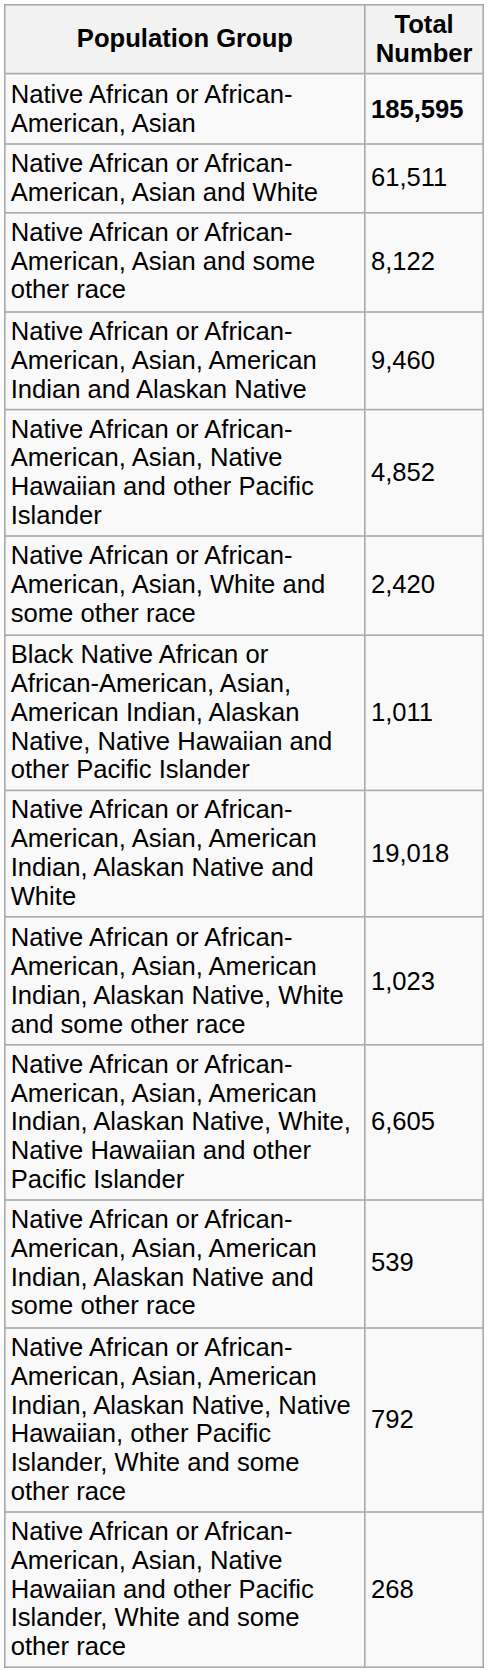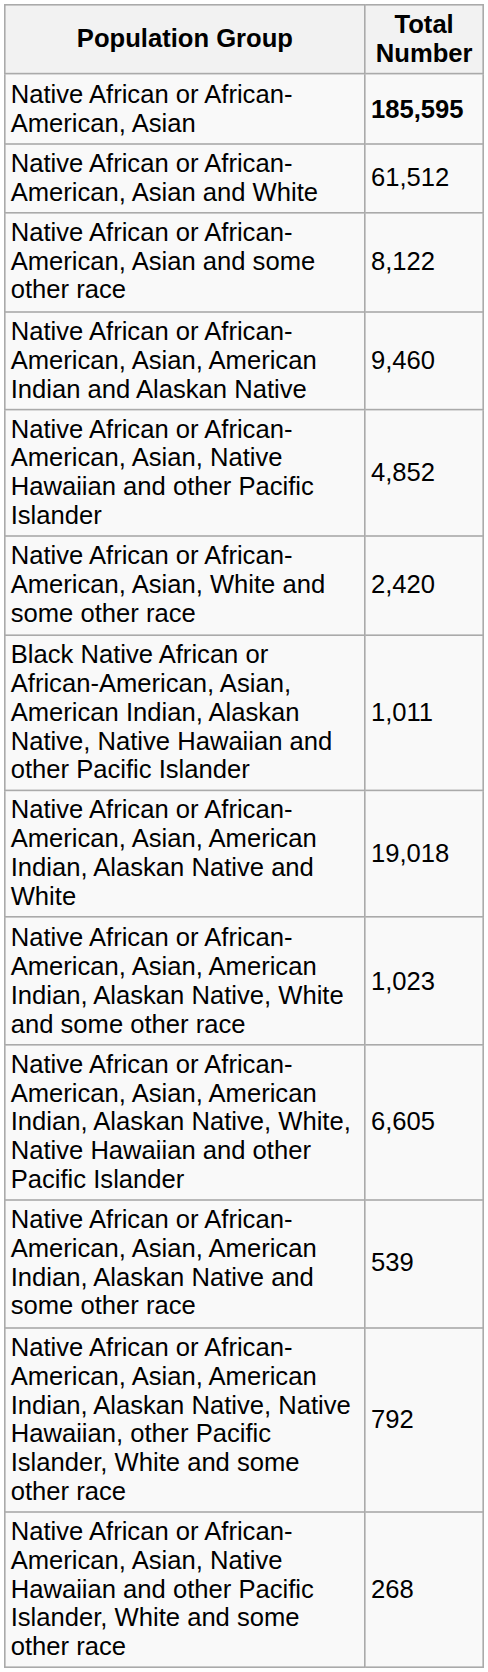Native African or African-American, Asian and White | Total Number: 61,511 -> 61,512
